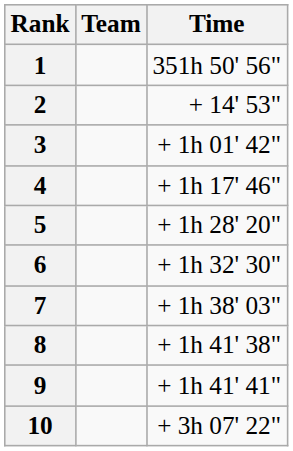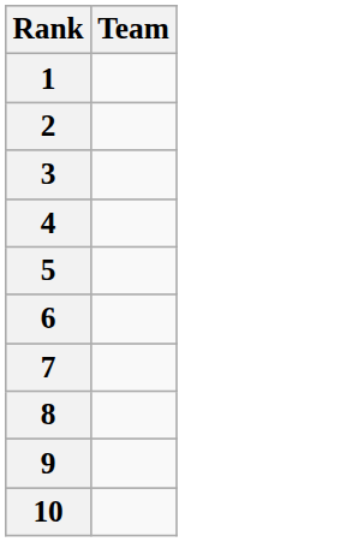- column: Time | 351h 50' 56" | + 14' 53" | + 1h 01' 42" | + 1h 17' 46" | + 1h 28' 20" | + 1h 32' 30" | + 1h 38' 03" | + 1h 41' 38" | + 1h 41' 41" | + 3h 07' 22"
